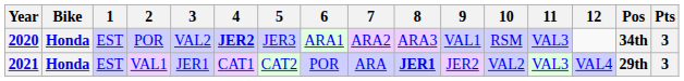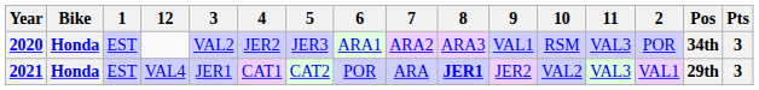columns swapped: 2 <-> 12
2020 | 4: bold -> normal
